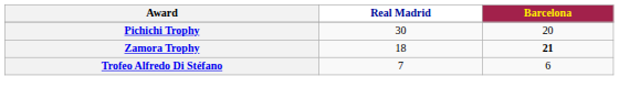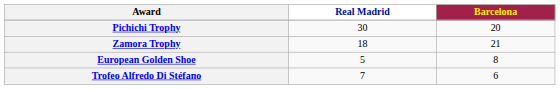Zamora Trophy | Barcelona: bold -> normal
+ row: European Golden Shoe | 5 | 8
